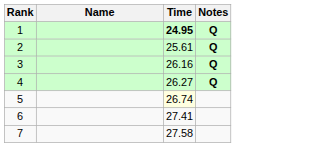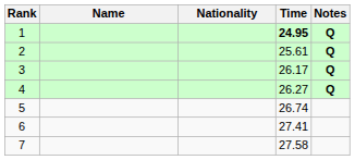+ column: Nationality
3 | Time: 26.16 -> 26.17
5 | Time: lightyellow background -> no background
